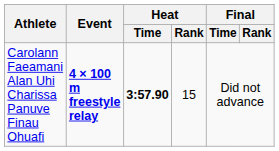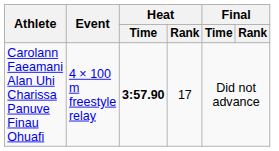Carolann Faeamani Alan Uhi Charissa Panuve Finau Ohuafi | Event: bold -> normal
Carolann Faeamani Alan Uhi Charissa Panuve Finau Ohuafi | Heat / Rank: 15 -> 17
